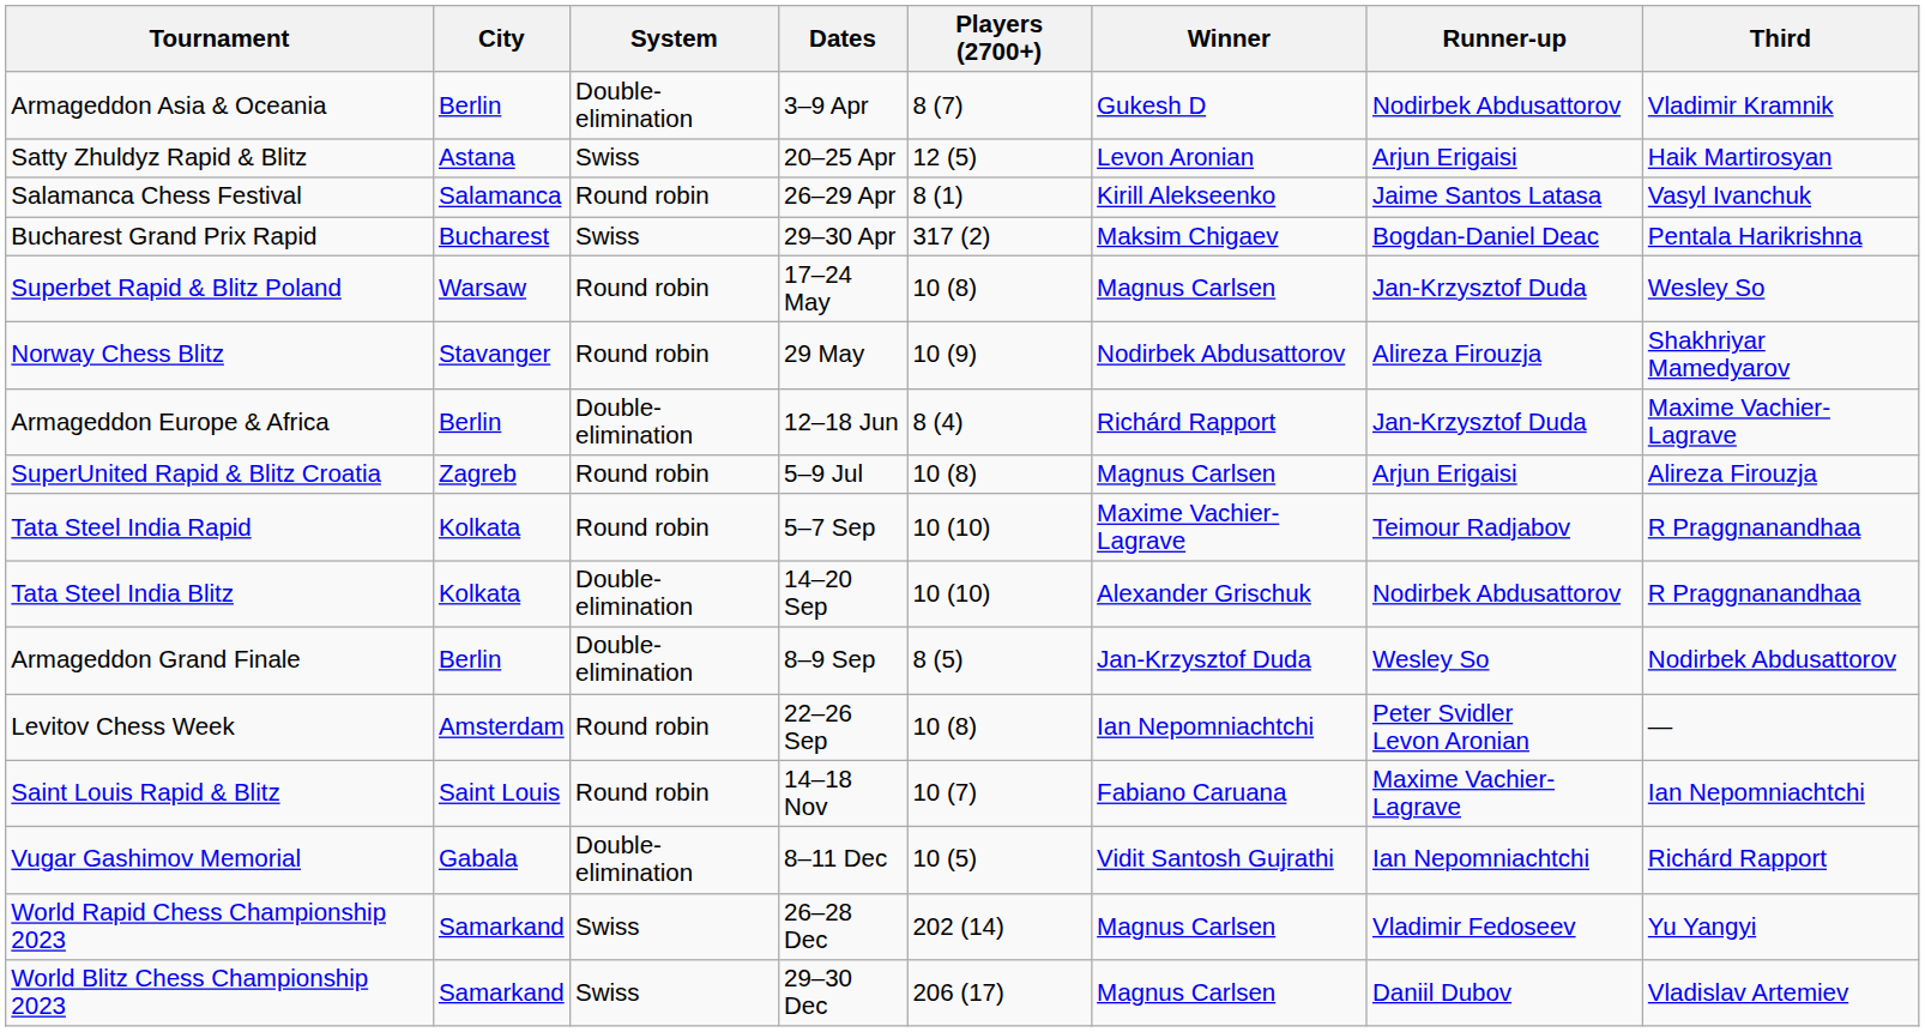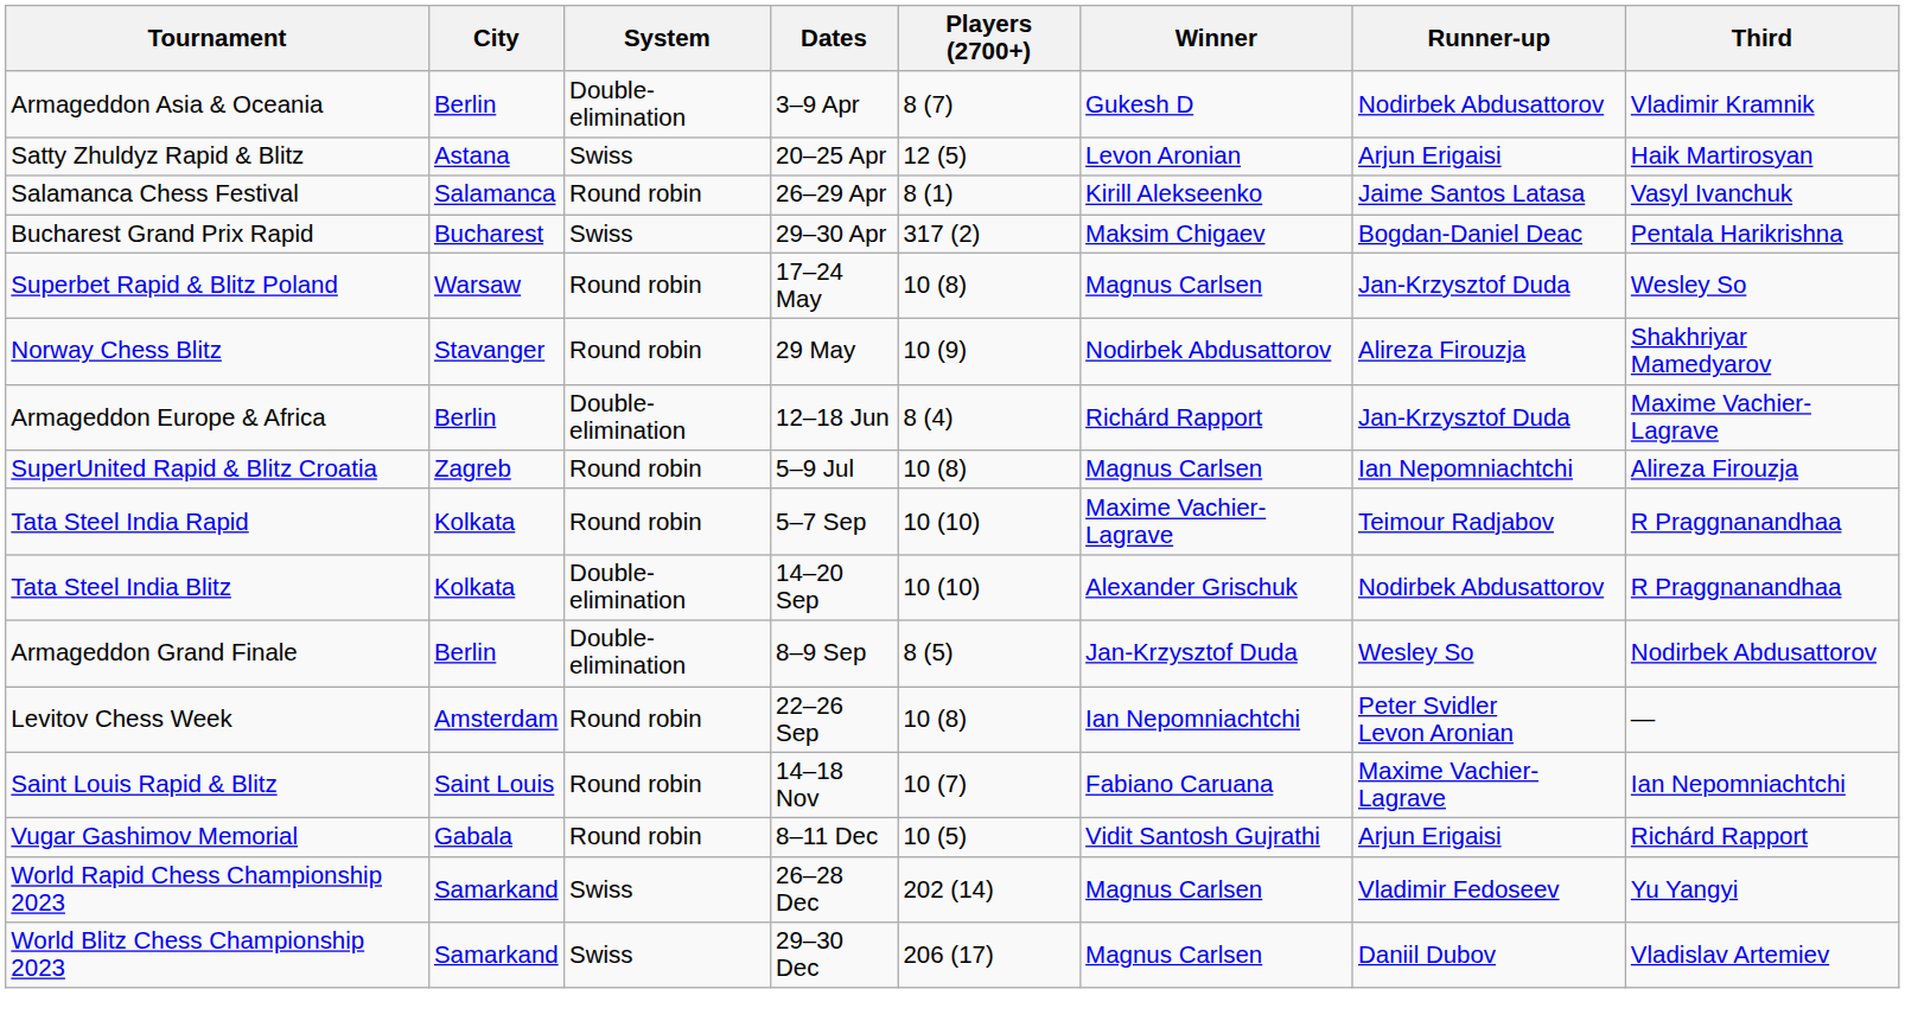SuperUnited Rapid & Blitz Croatia | Runner-up: Arjun Erigaisi -> Ian Nepomniachtchi
Vugar Gashimov Memorial | System: Double-elimination -> Round robin
Vugar Gashimov Memorial | Runner-up: Ian Nepomniachtchi -> Arjun Erigaisi
